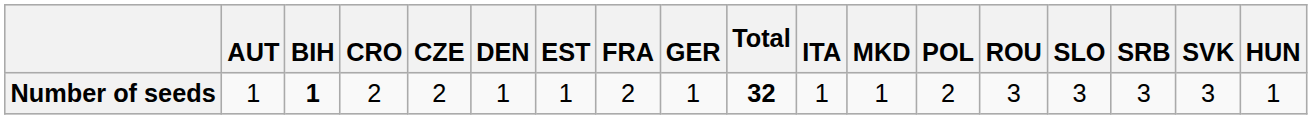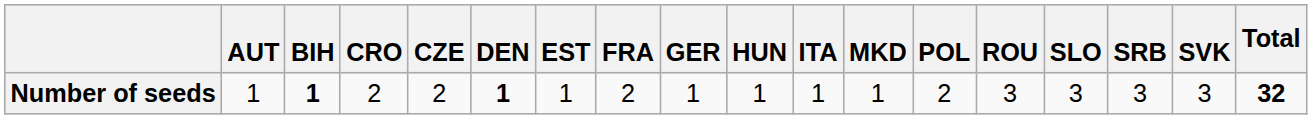columns swapped: HUN <-> Total
Number of seeds | DEN: normal -> bold
